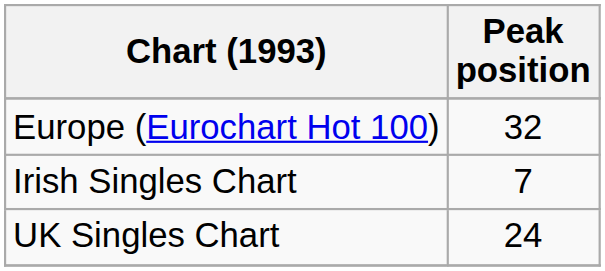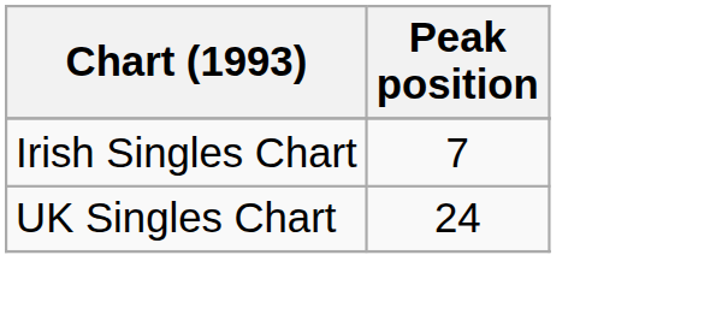- row: Europe (Eurochart Hot 100) | 32
